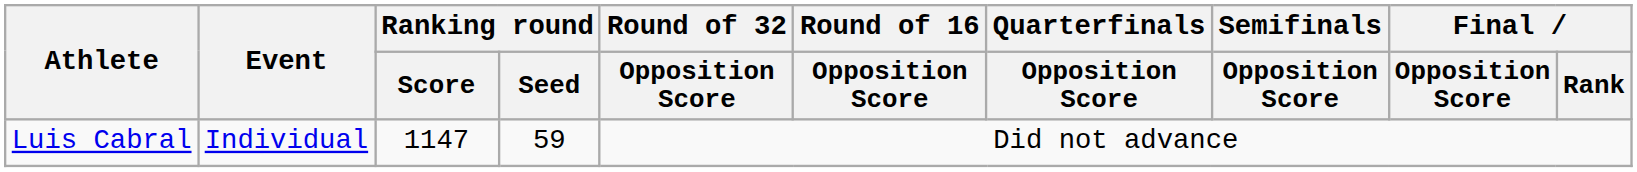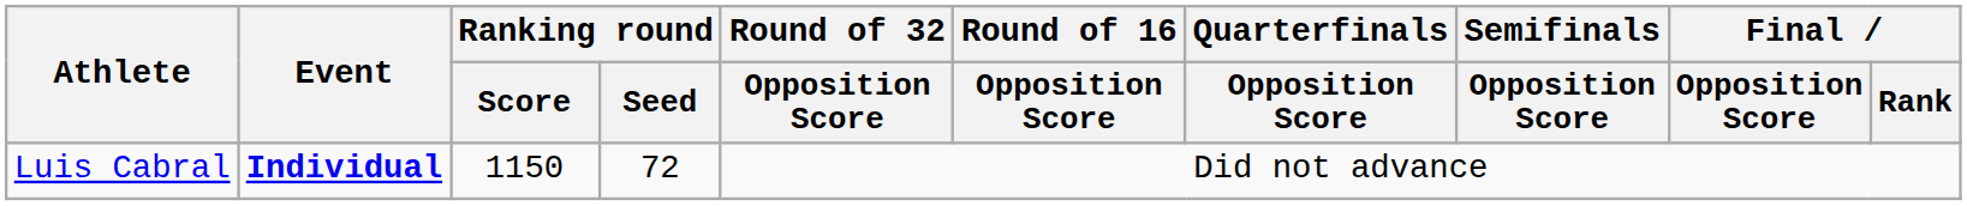Luis Cabral | Event: normal -> bold
Luis Cabral | Ranking round / Score: 1147 -> 1150
Luis Cabral | Ranking round / Seed: 59 -> 72
